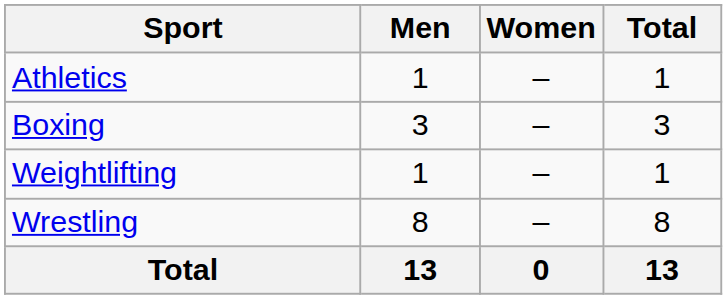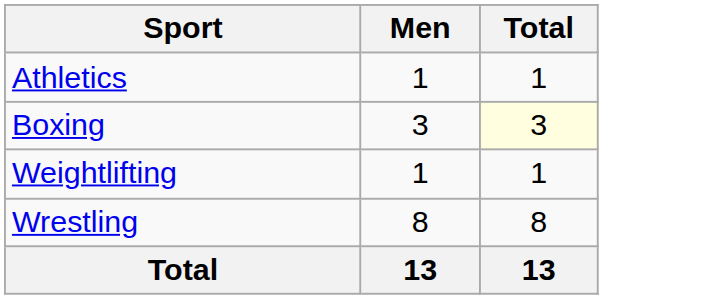- column: Women | – | – | – | – | 0
Boxing | Total: no background -> lightyellow background
